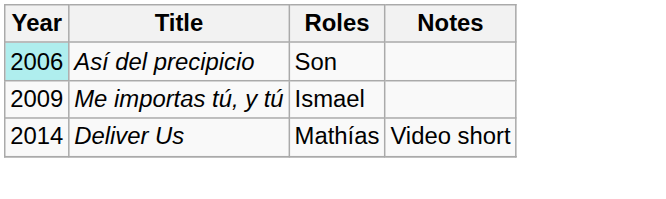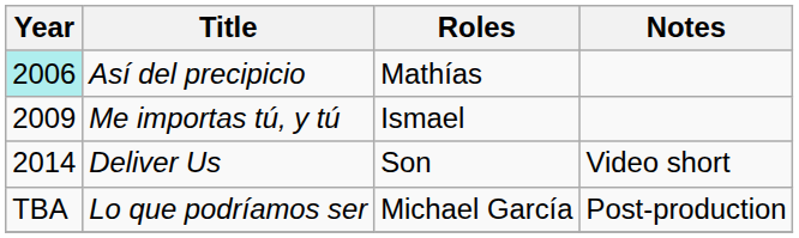Así del precipicio | Roles: Son -> Mathías
Deliver Us | Roles: Mathías -> Son
+ row: TBA | Lo que podríamos ser | Michael García | Post-production
